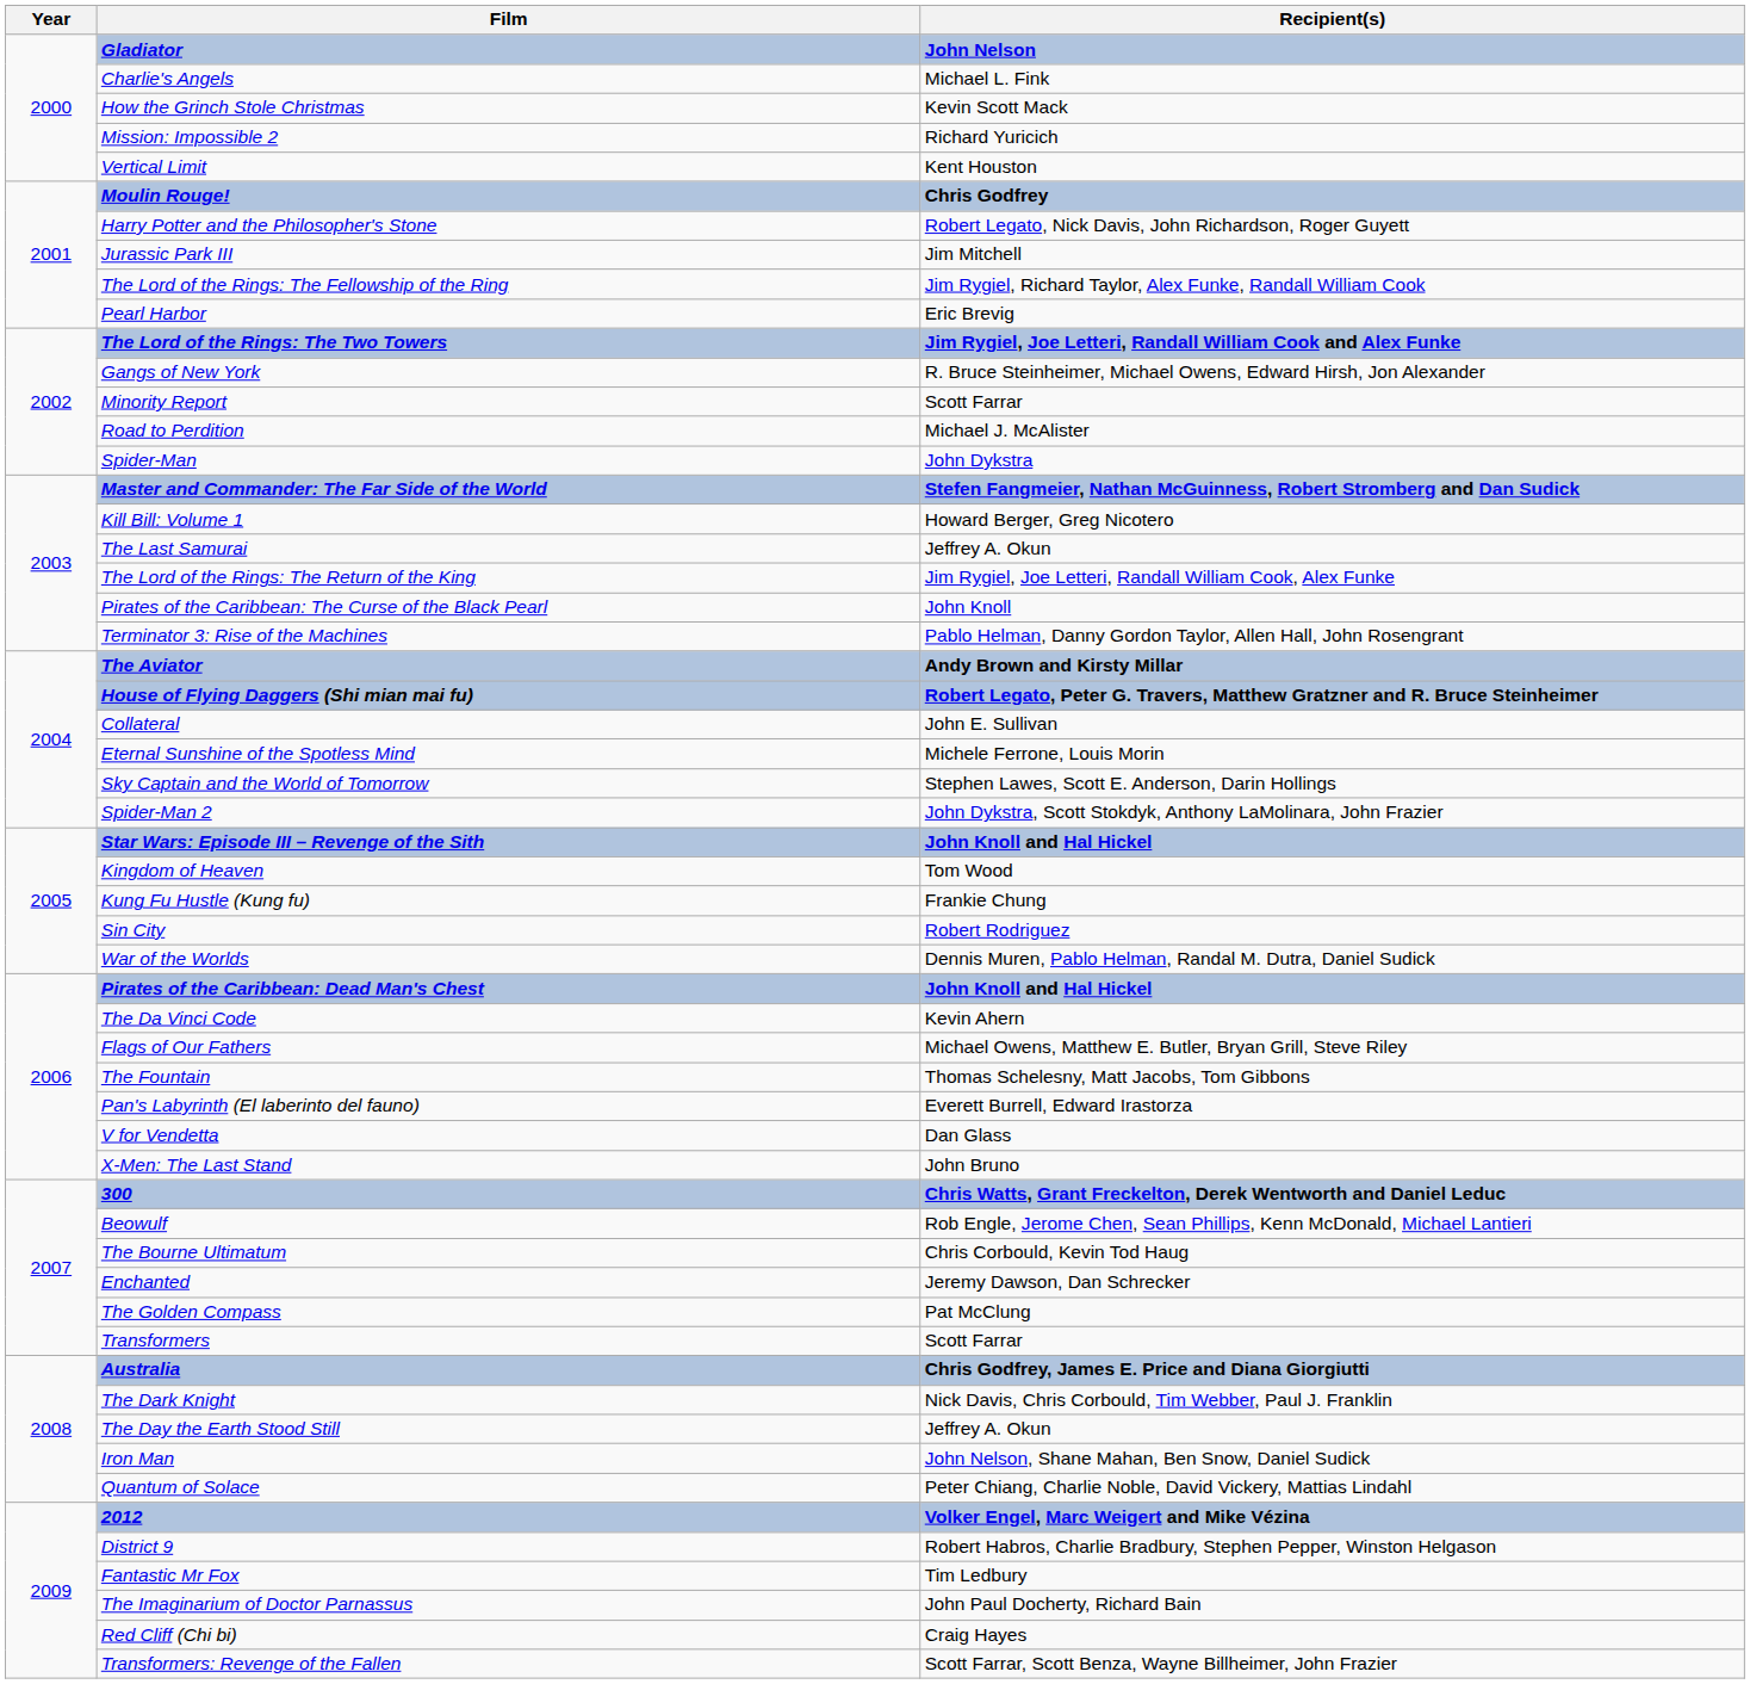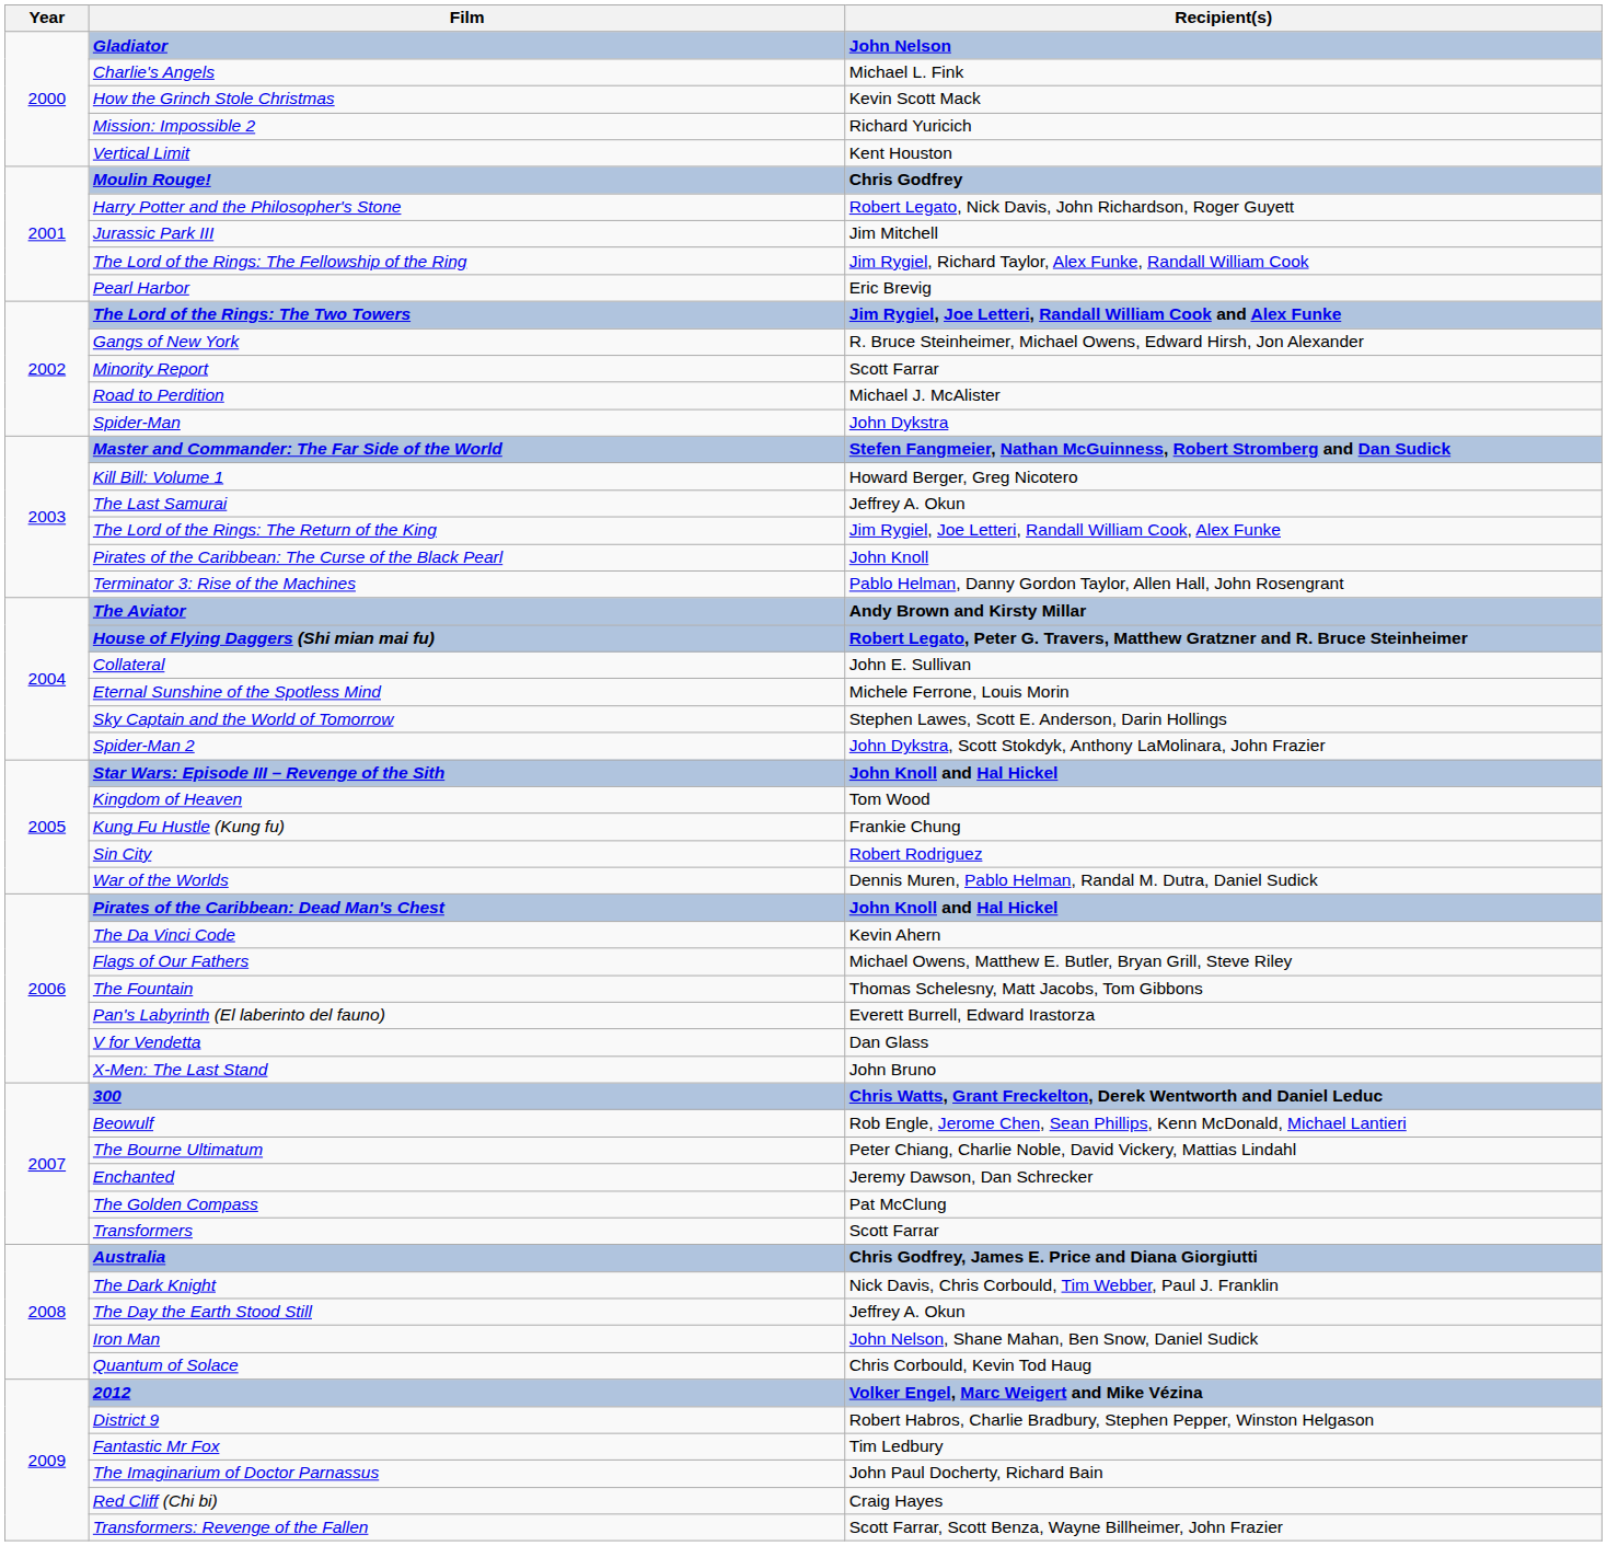The Bourne Ultimatum | Recipient(s): Chris Corbould, Kevin Tod Haug -> Peter Chiang, Charlie Noble, David Vickery, Mattias Lindahl
Quantum of Solace | Recipient(s): Peter Chiang, Charlie Noble, David Vickery, Mattias Lindahl -> Chris Corbould, Kevin Tod Haug
